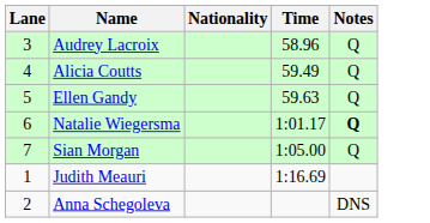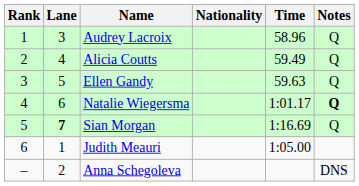+ column: Rank | 1 | 2 | 3 | 4 | 5 | 6 | –
Sian Morgan | Lane: normal -> bold
Sian Morgan | Time: 1:05.00 -> 1:16.69
Judith Meauri | Time: 1:16.69 -> 1:05.00
